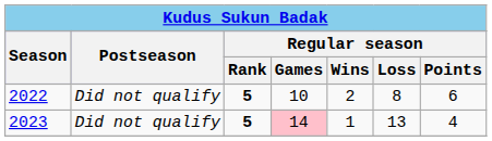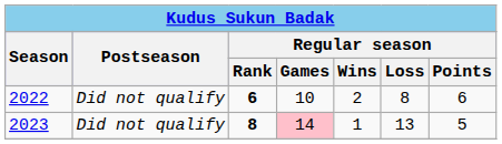2022 | Regular season / Rank: 5 -> 6
2023 | Regular season / Rank: 5 -> 8
2023 | Regular season / Points: 4 -> 5
